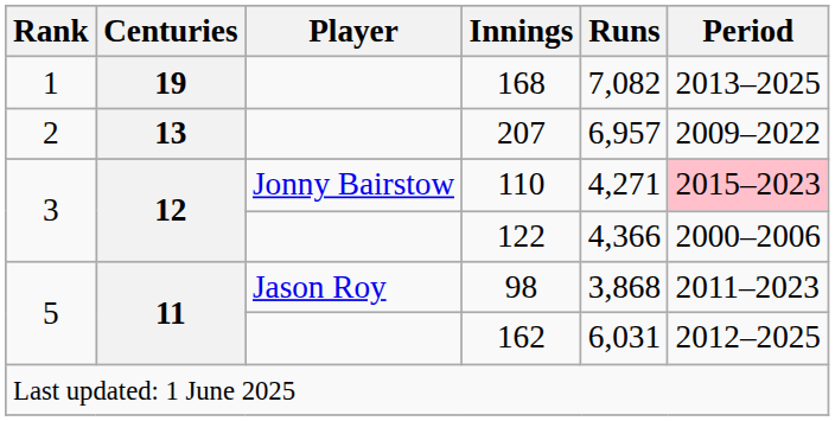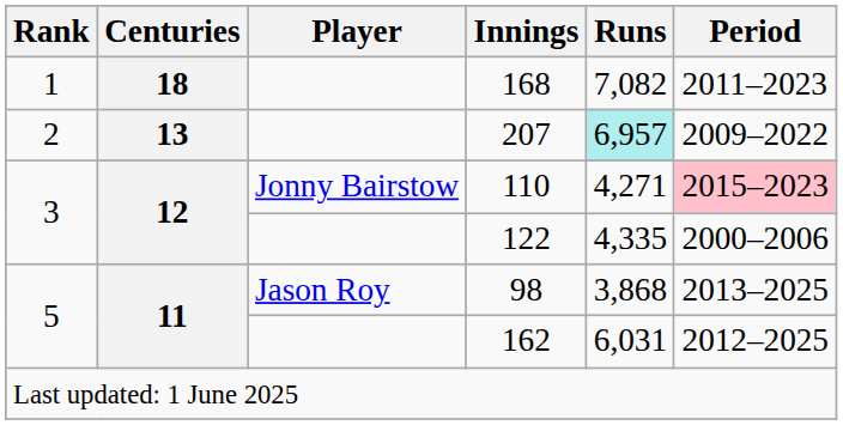168 | Centuries: 19 -> 18
168 | Period: 2013–2025 -> 2011–2023
207 | Runs: no background -> paleturquoise background
122 | Runs: 4,366 -> 4,335
98 | Period: 2011–2023 -> 2013–2025
